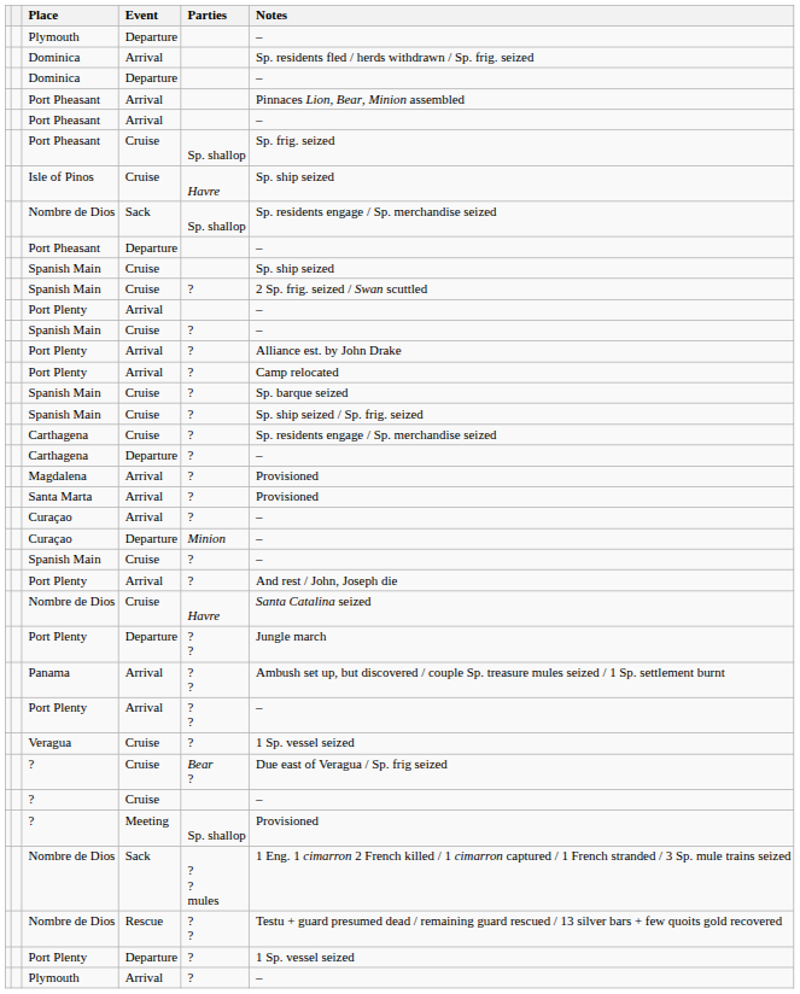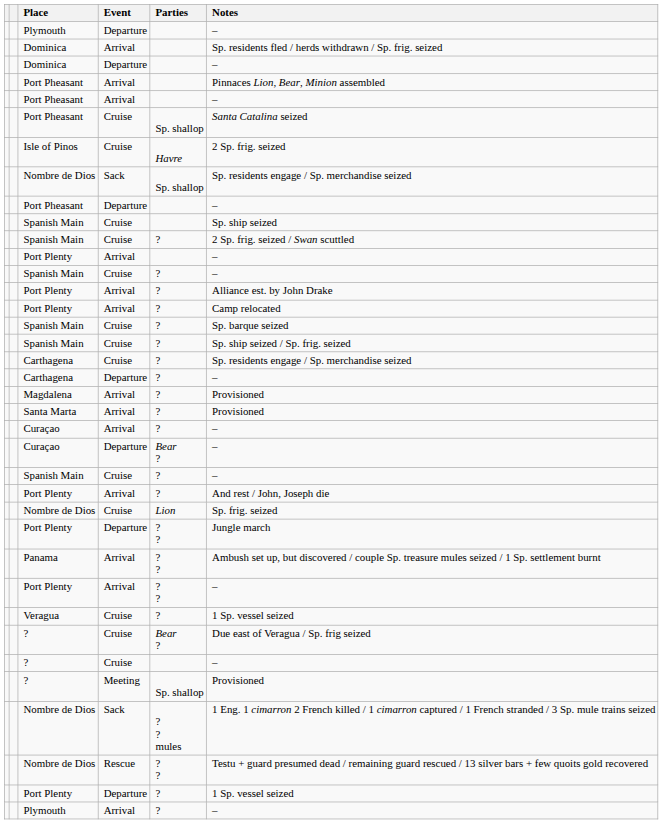Port Pheasant / Cruise | Notes: Sp. frig. seized -> Santa Catalina seized
Isle of Pinos | Notes: Sp. ship seized -> 2 Sp. frig. seized
Curaçao / Departure | Parties: Minion -> Bear ?
Nombre de Dios / Cruise | Parties: Havre -> Lion
Nombre de Dios / Cruise | Notes: Santa Catalina seized -> Sp. frig. seized
